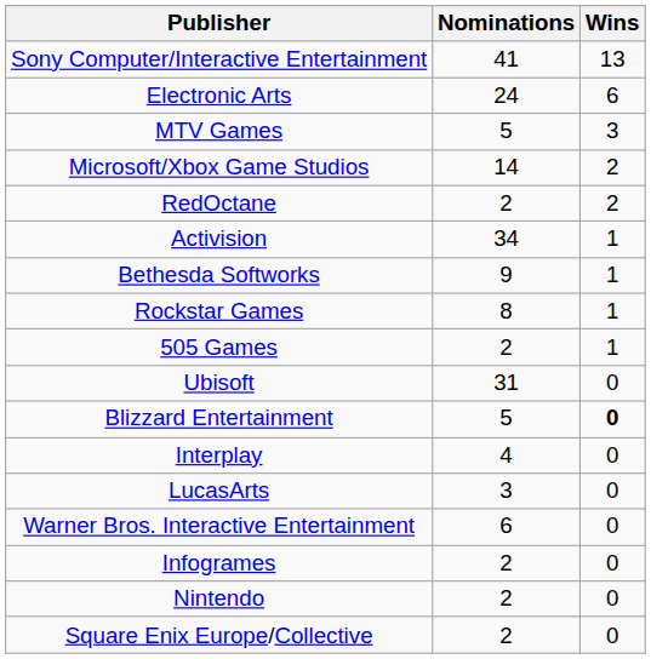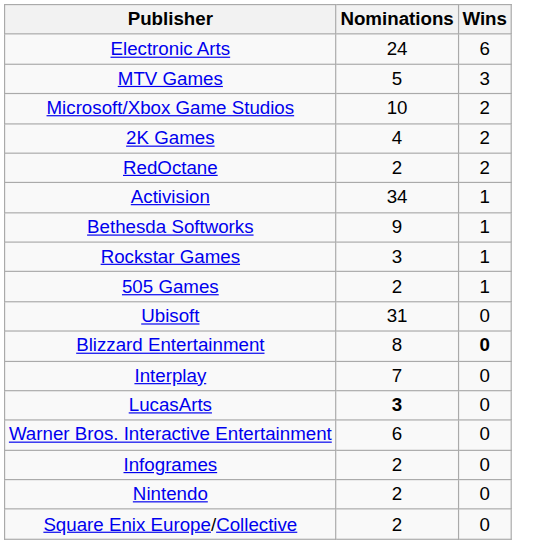- row: Sony Computer/Interactive Entertainment | 41 | 13
Microsoft/Xbox Game Studios | Nominations: 14 -> 10
+ row: 2K Games | 4 | 2
Rockstar Games | Nominations: 8 -> 3
Blizzard Entertainment | Nominations: 5 -> 8
Interplay | Nominations: 4 -> 7
LucasArts | Nominations: normal -> bold
